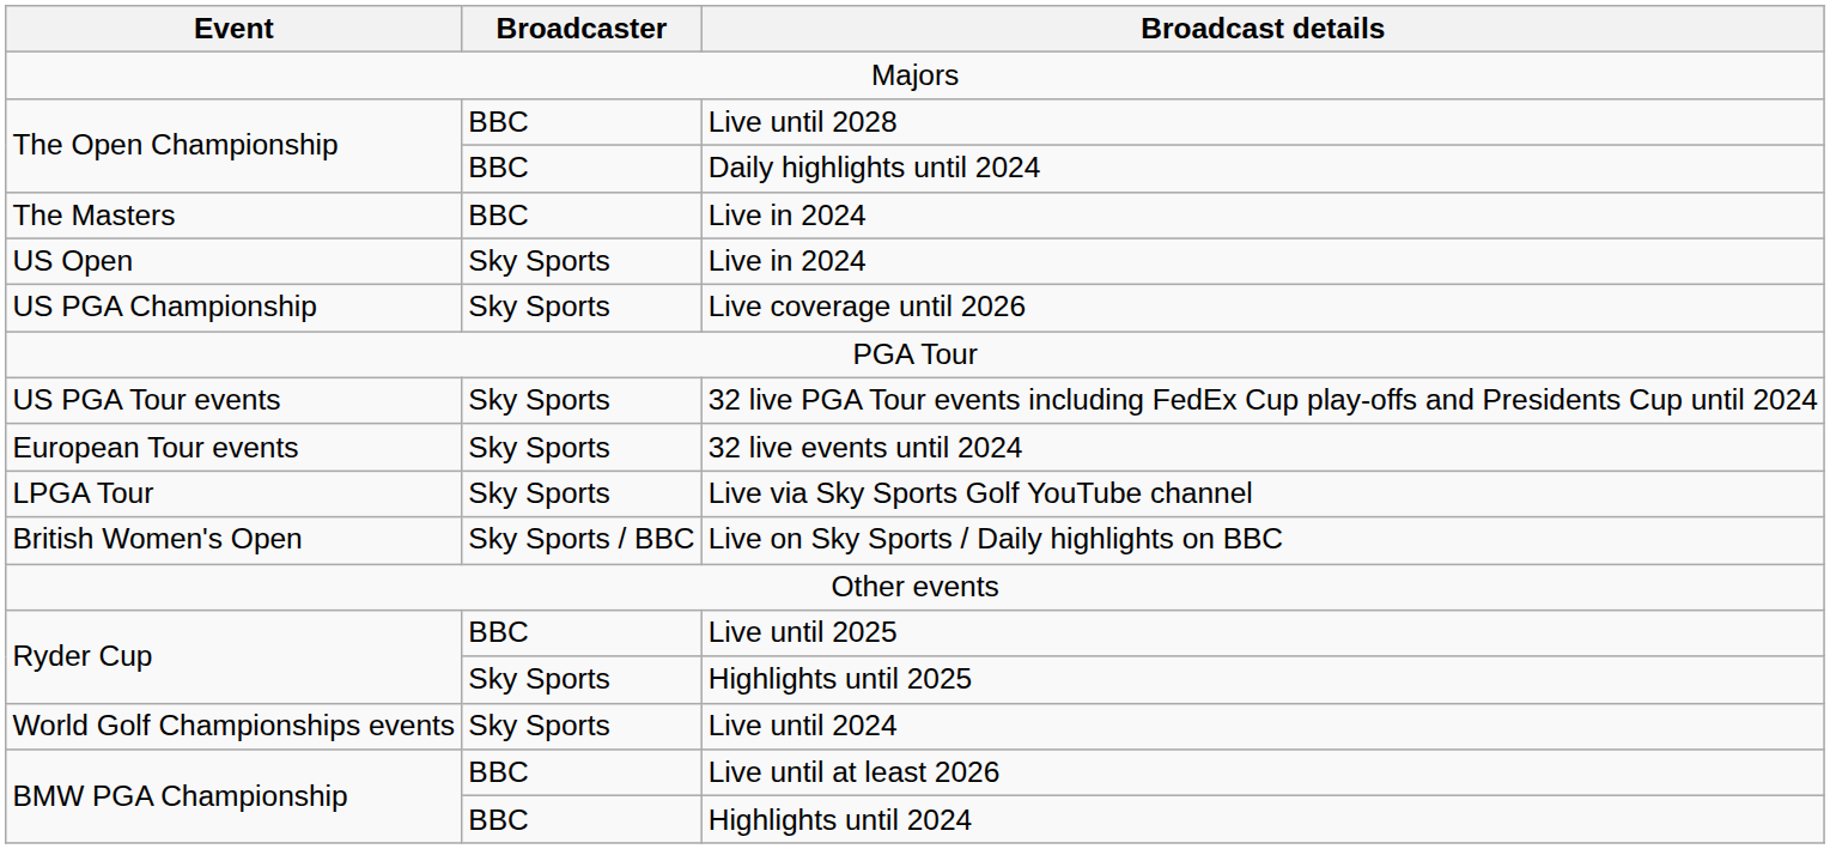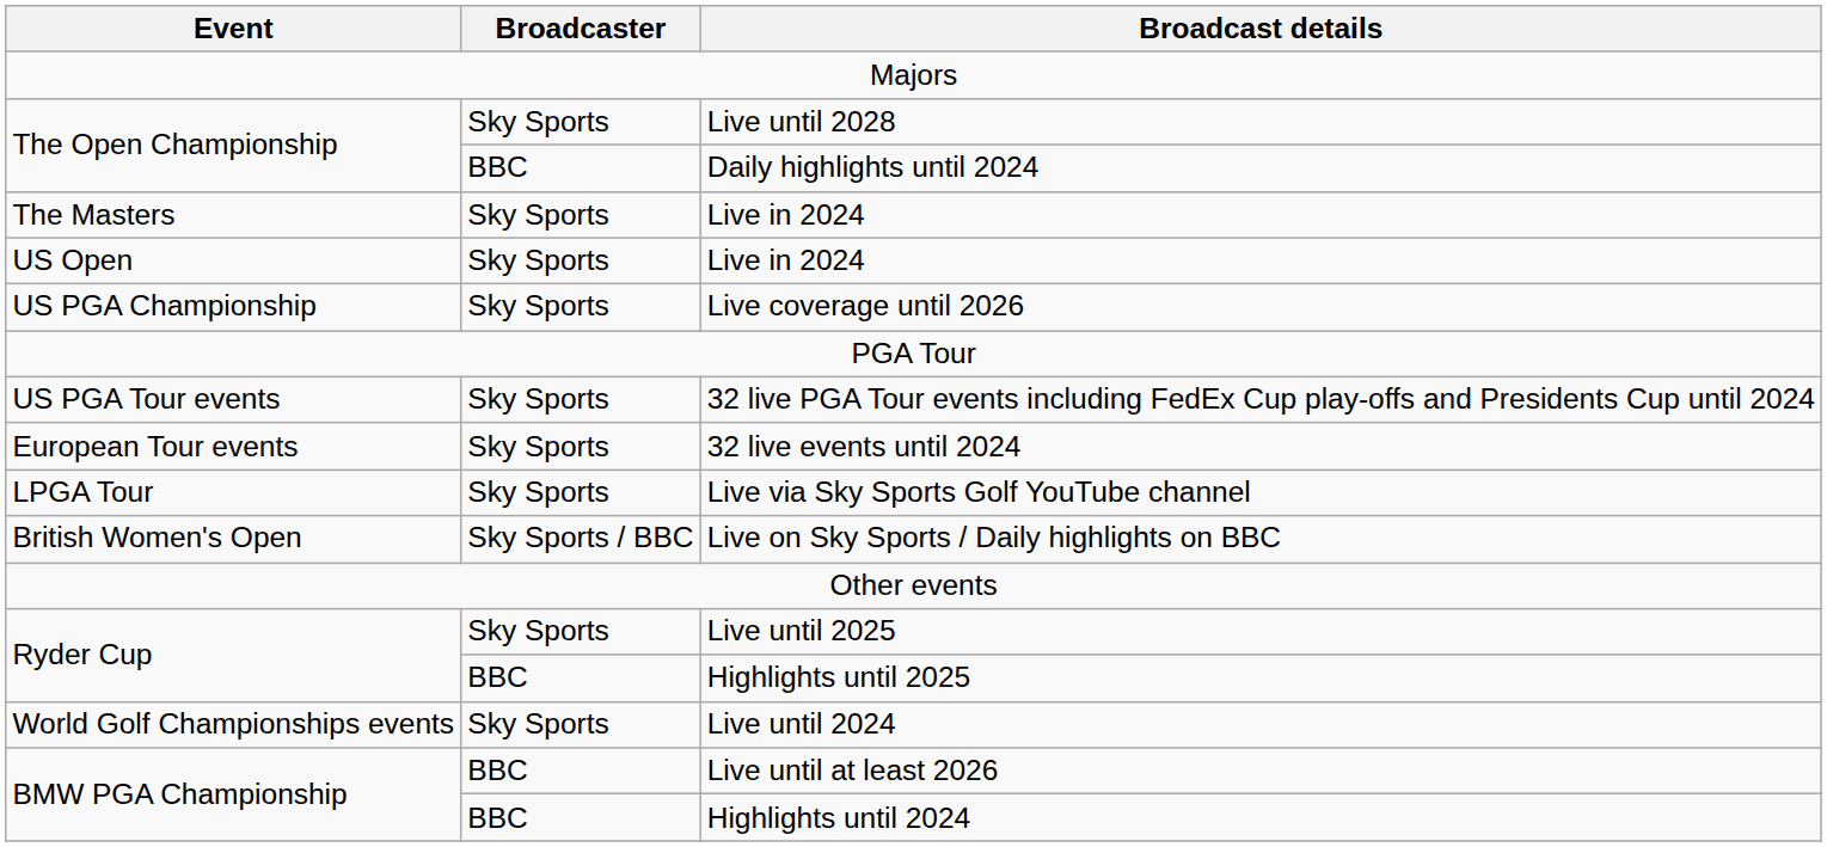Live until 2028 | Broadcaster: BBC -> Sky Sports
The Masters / Live in 2024 | Broadcaster: BBC -> Sky Sports
Live until 2025 | Broadcaster: BBC -> Sky Sports
Highlights until 2025 | Broadcaster: Sky Sports -> BBC
